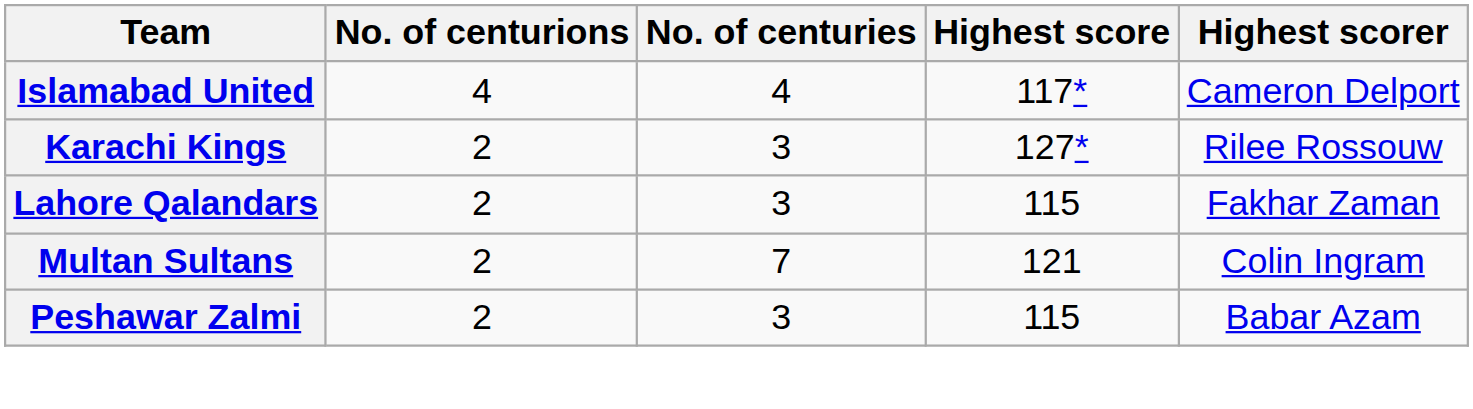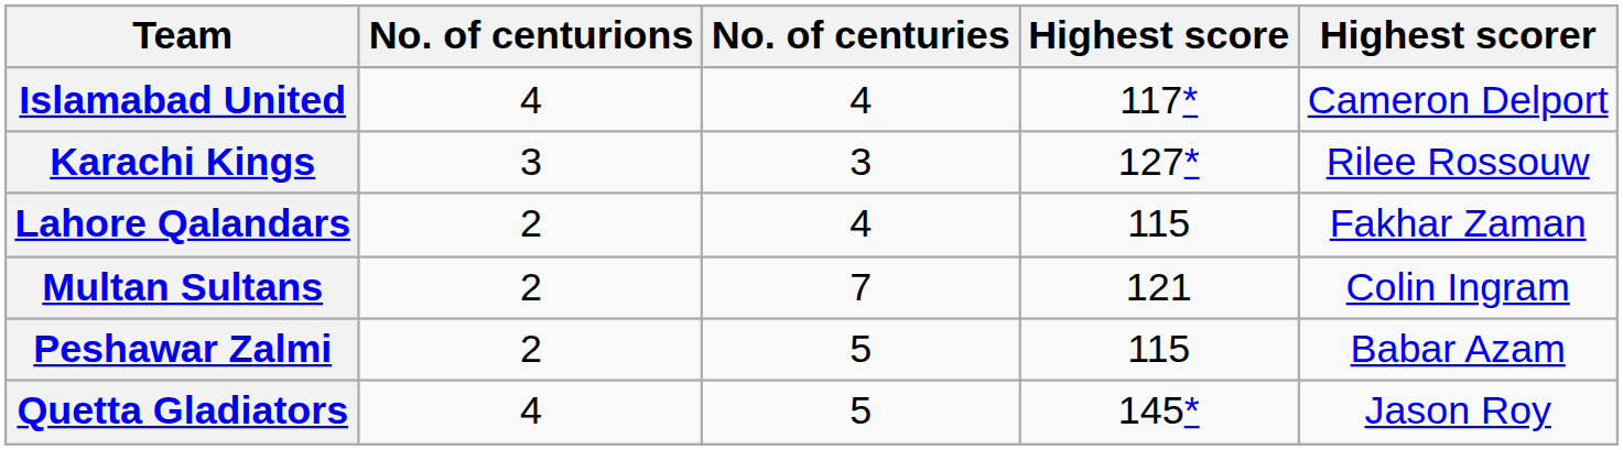Karachi Kings | No. of centurions: 2 -> 3
Lahore Qalandars | No. of centuries: 3 -> 4
Peshawar Zalmi | No. of centuries: 3 -> 5
+ row: Quetta Gladiators | 4 | 5 | 145* | Jason Roy
